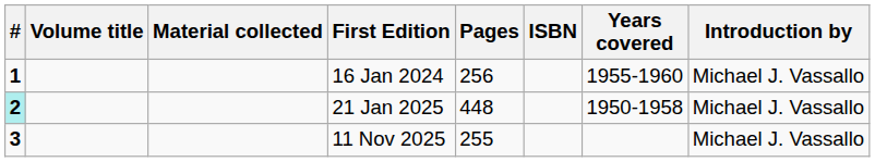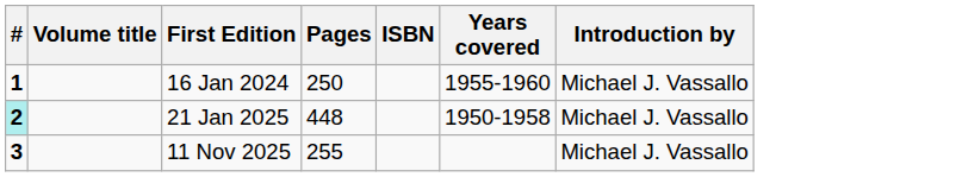- column: Material collected
16 Jan 2024 | Pages: 256 -> 250
